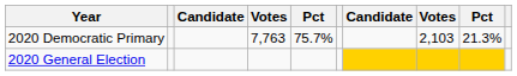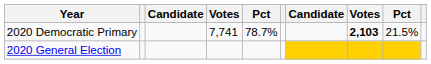2020 Democratic Primary | column 4: 7,763 -> 7,741
2020 Democratic Primary | column 5: 75.7% -> 78.7%
2020 Democratic Primary | column 8: normal -> bold
2020 Democratic Primary | column 9: 21.3% -> 21.5%
